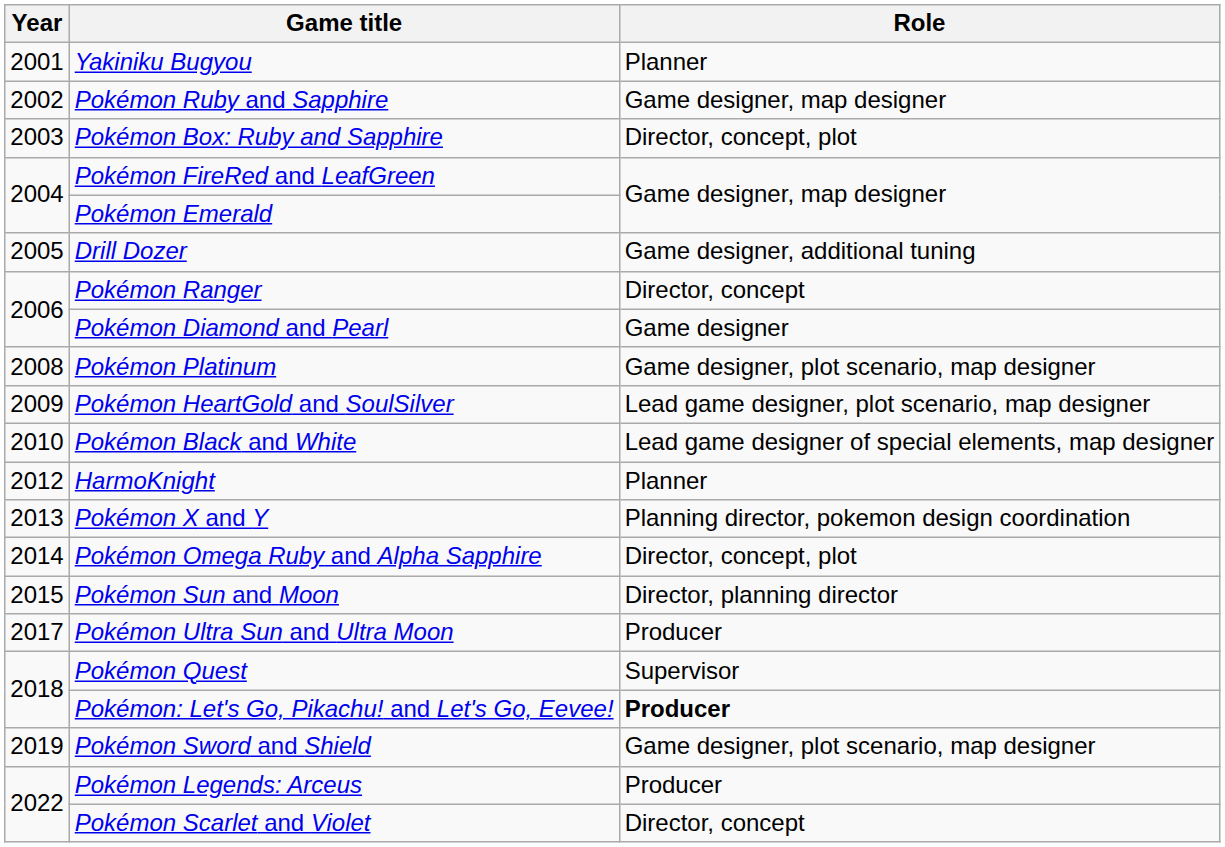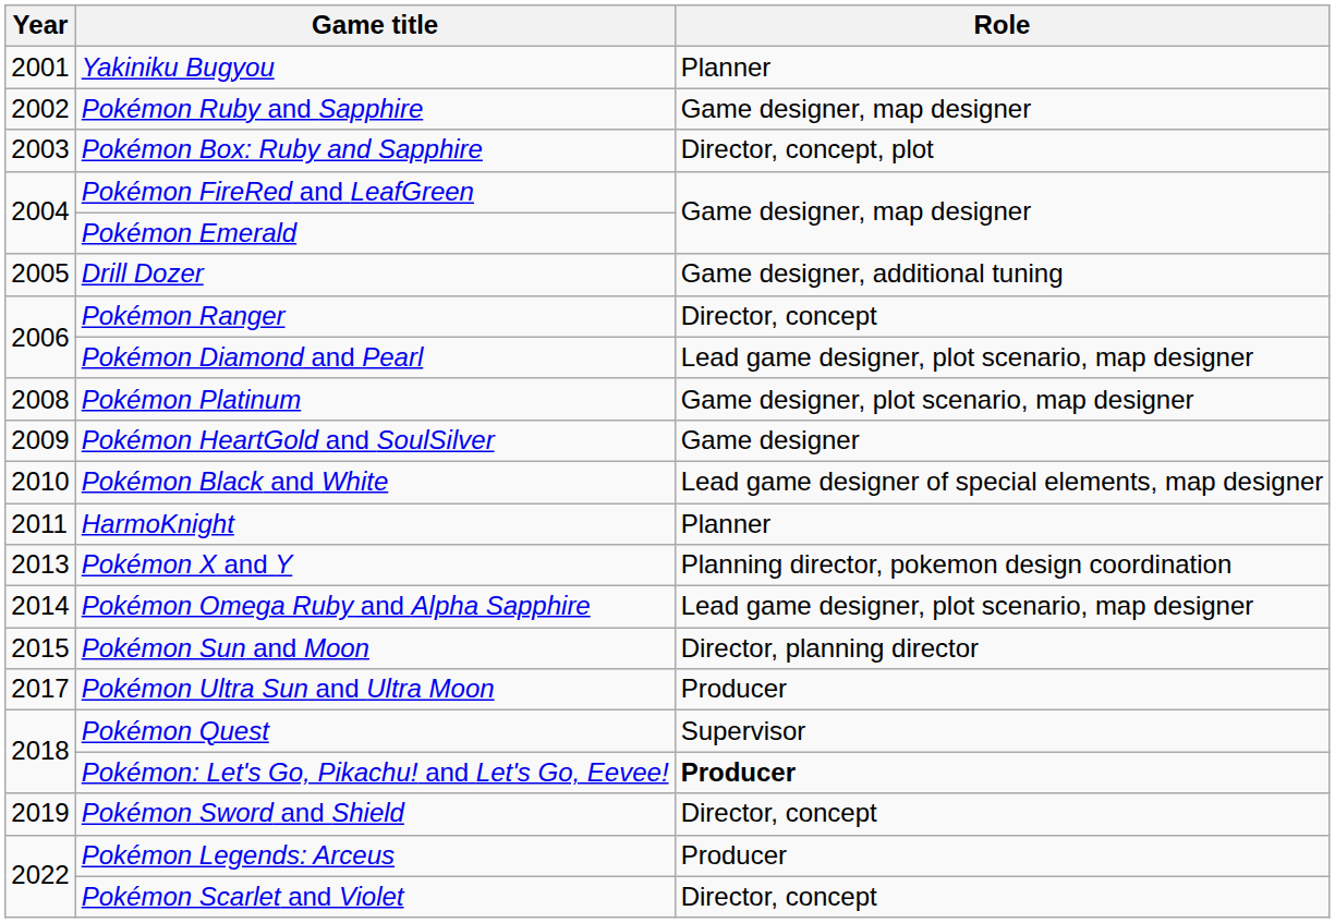Pokémon Diamond and Pearl | Role: Game designer -> Lead game designer, plot scenario, map designer
Pokémon HeartGold and SoulSilver | Role: Lead game designer, plot scenario, map designer -> Game designer
HarmoKnight | Year: 2012 -> 2011
Pokémon Omega Ruby and Alpha Sapphire | Role: Director, concept, plot -> Lead game designer, plot scenario, map designer
Pokémon Sword and Shield | Role: Game designer, plot scenario, map designer -> Director, concept
